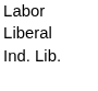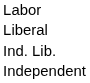+ row: Independent
